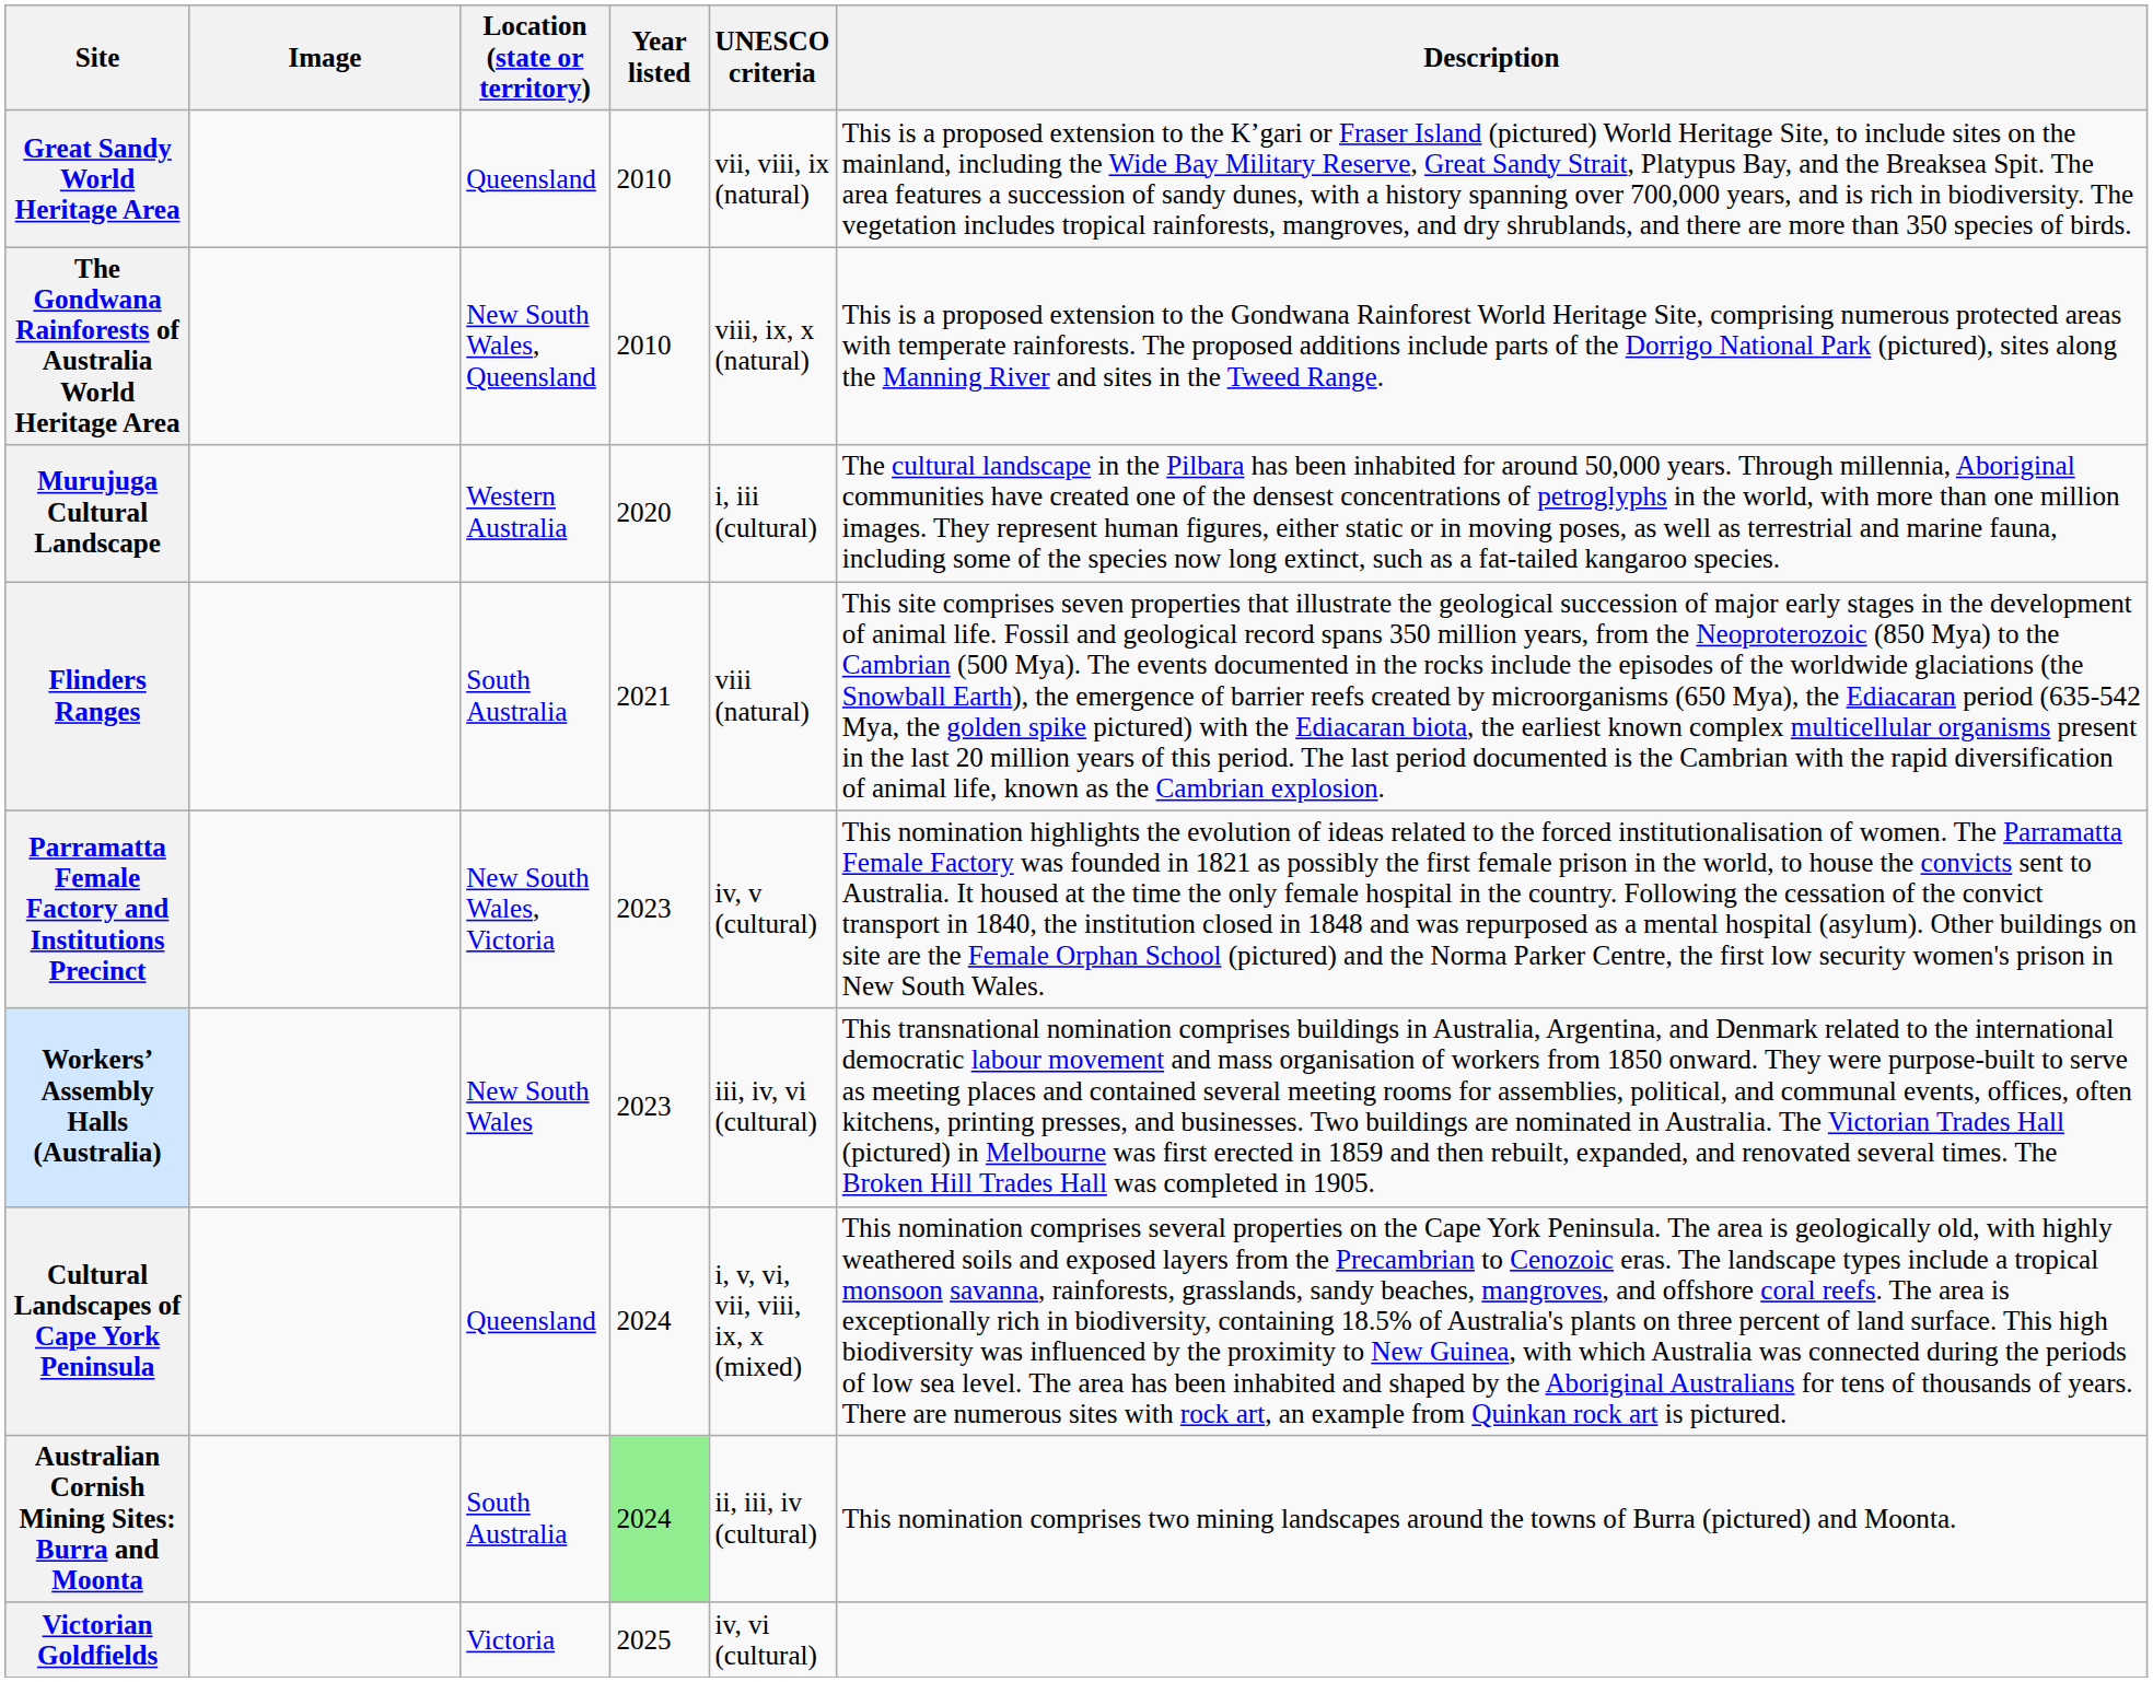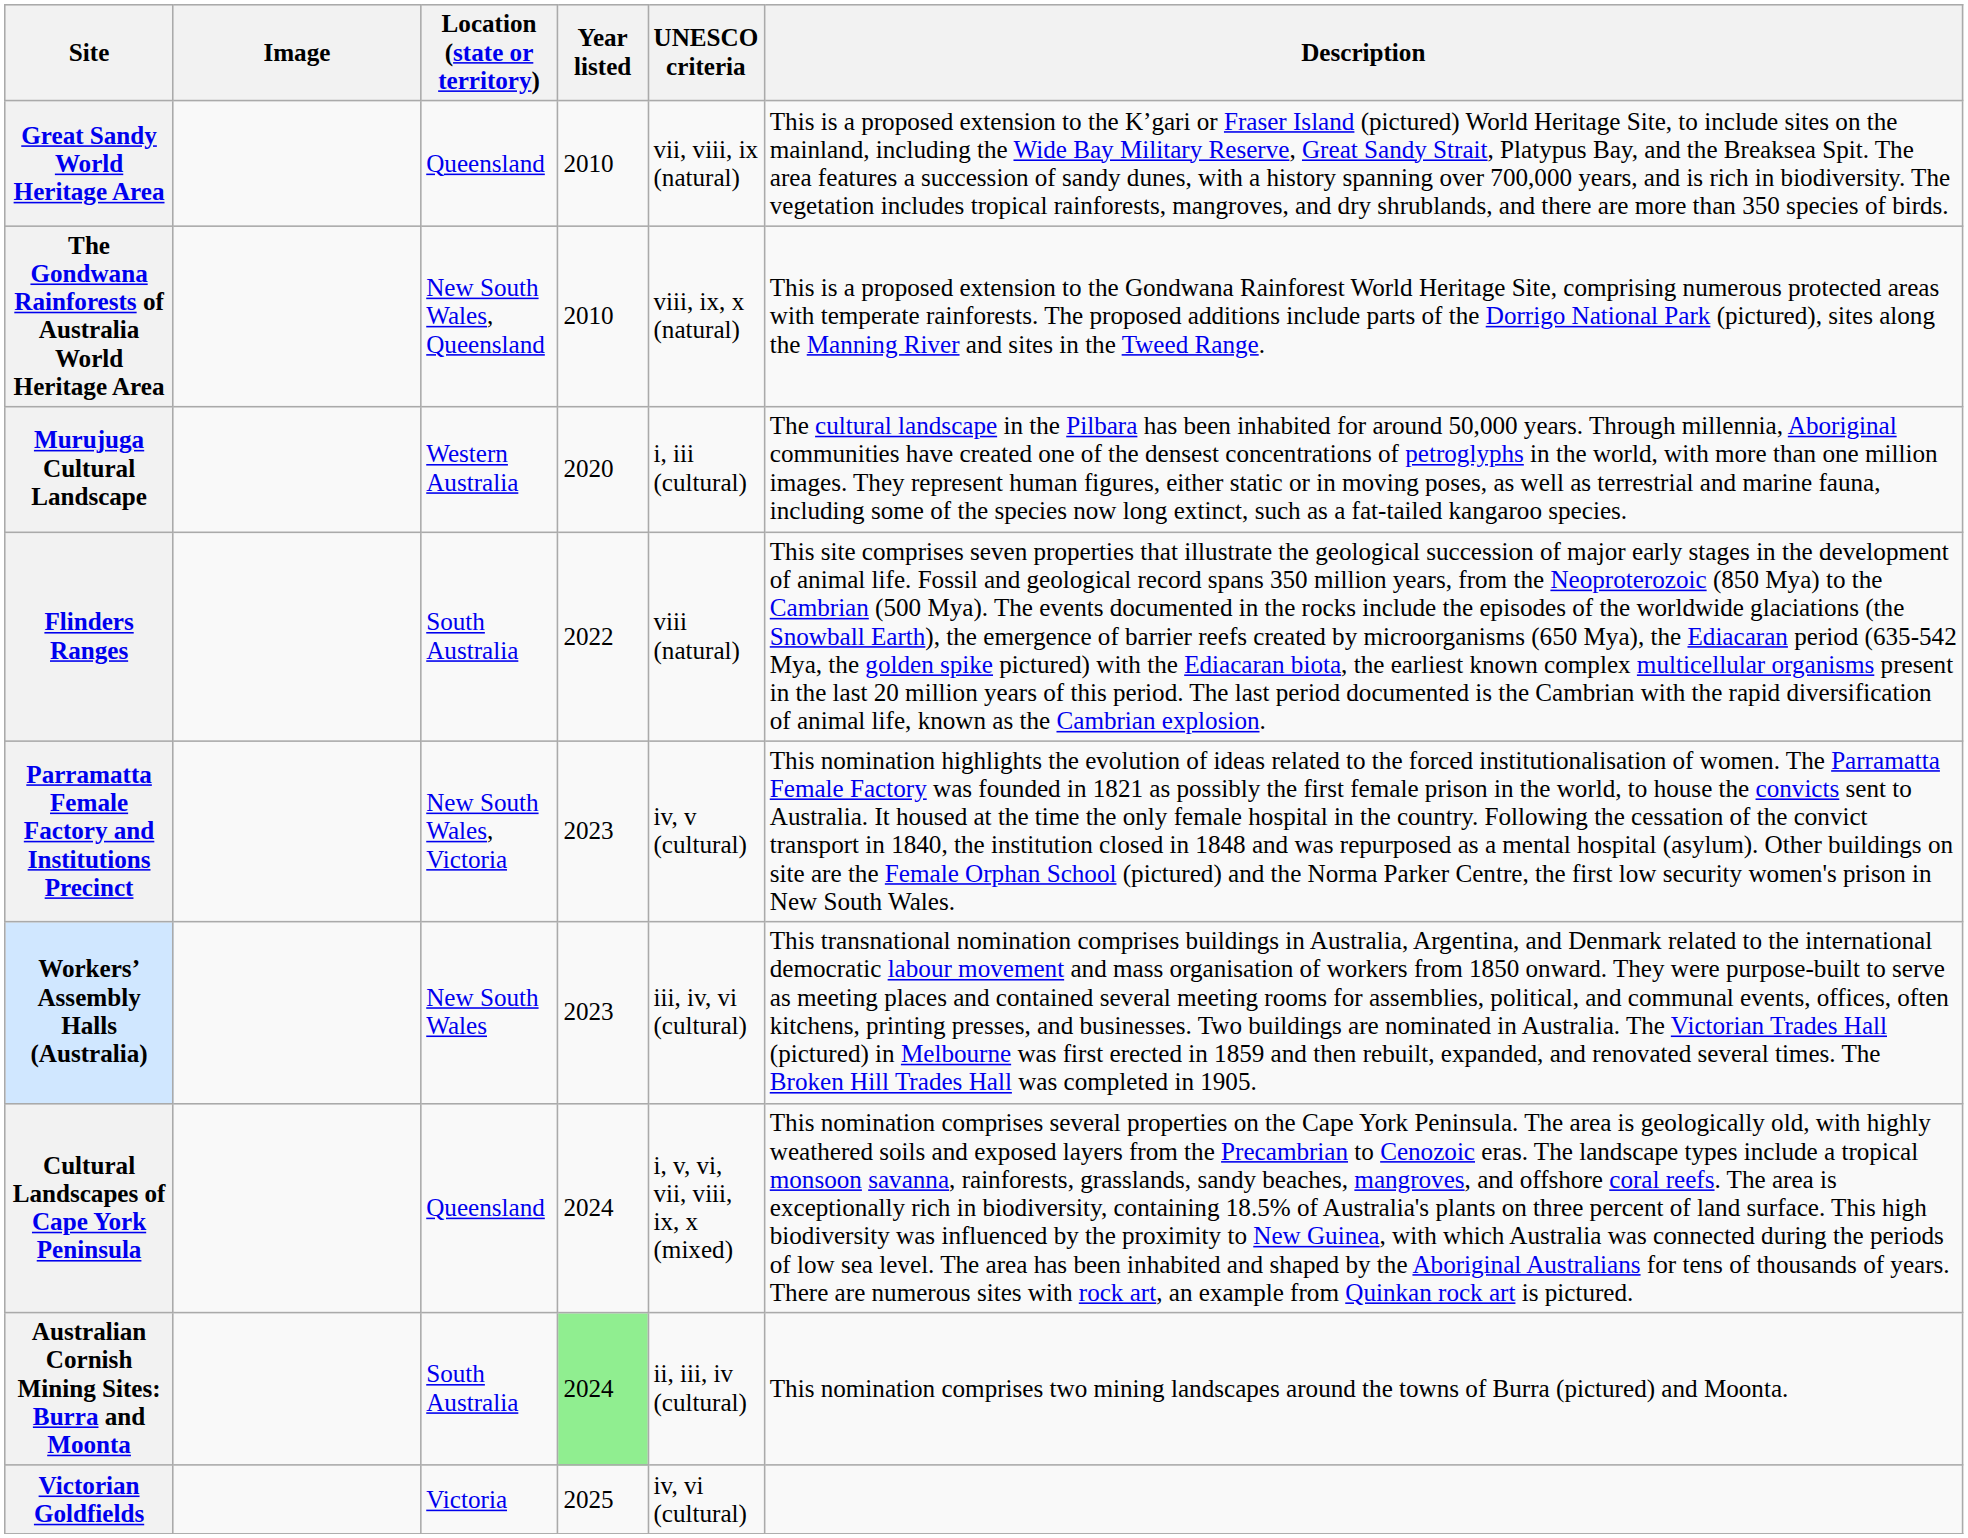Flinders Ranges | Year listed: 2021 -> 2022
